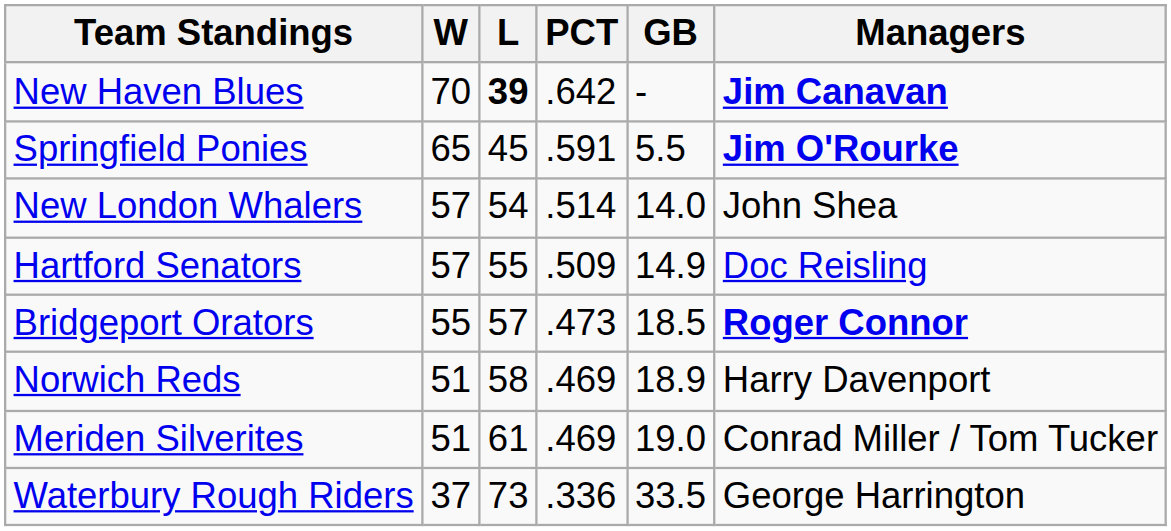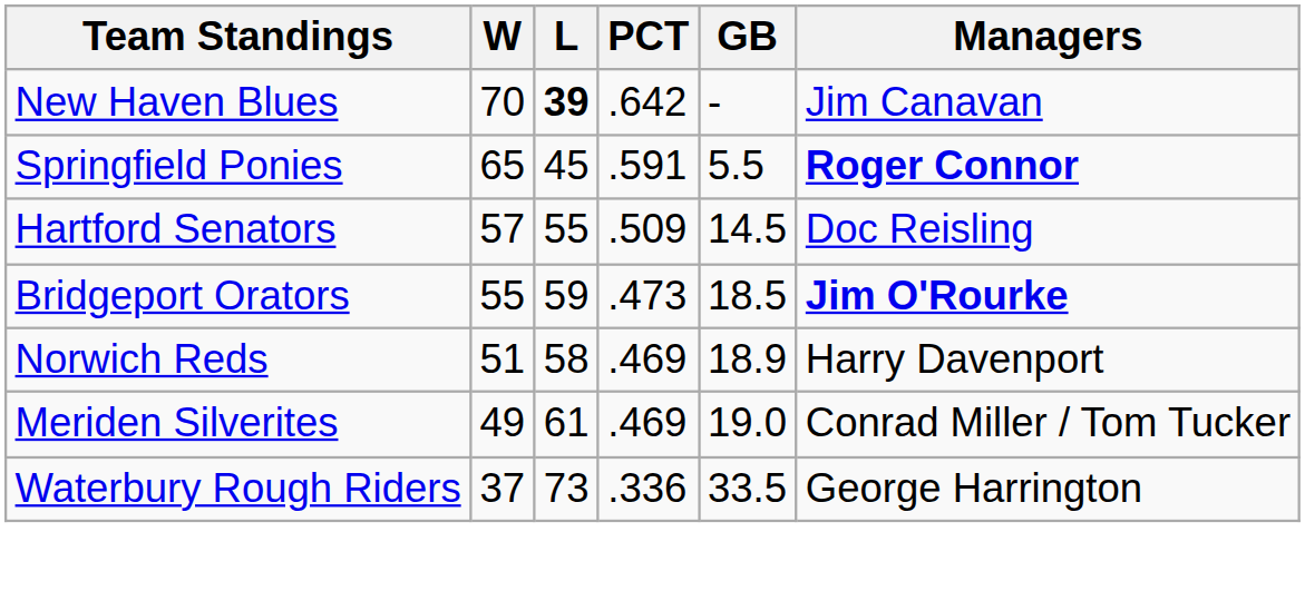New Haven Blues | Managers: bold -> normal
Springfield Ponies | Managers: Jim O'Rourke -> Roger Connor
- row: New London Whalers | 57 | 54 | .514 | 14.0 | John Shea
Hartford Senators | GB: 14.9 -> 14.5
Bridgeport Orators | L: 57 -> 59
Bridgeport Orators | Managers: Roger Connor -> Jim O'Rourke
Meriden Silverites | W: 51 -> 49
